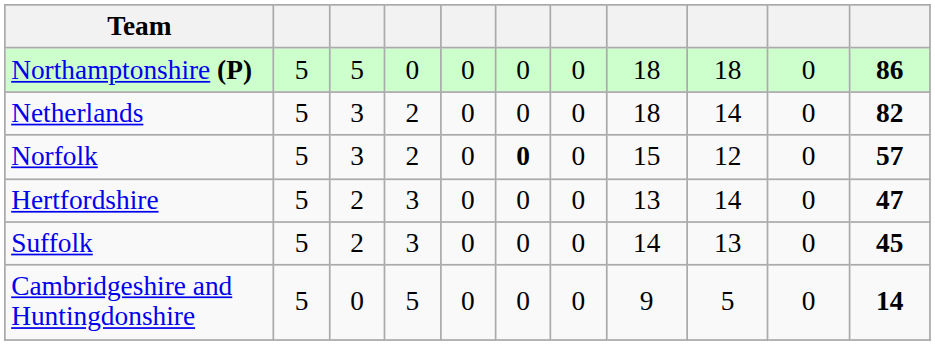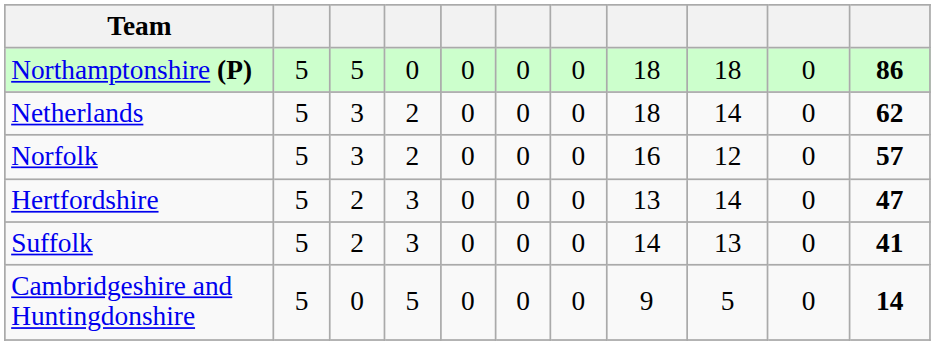Netherlands | column 11: 82 -> 62
Norfolk | column 6: bold -> normal
Norfolk | column 8: 15 -> 16
Suffolk | column 11: 45 -> 41
